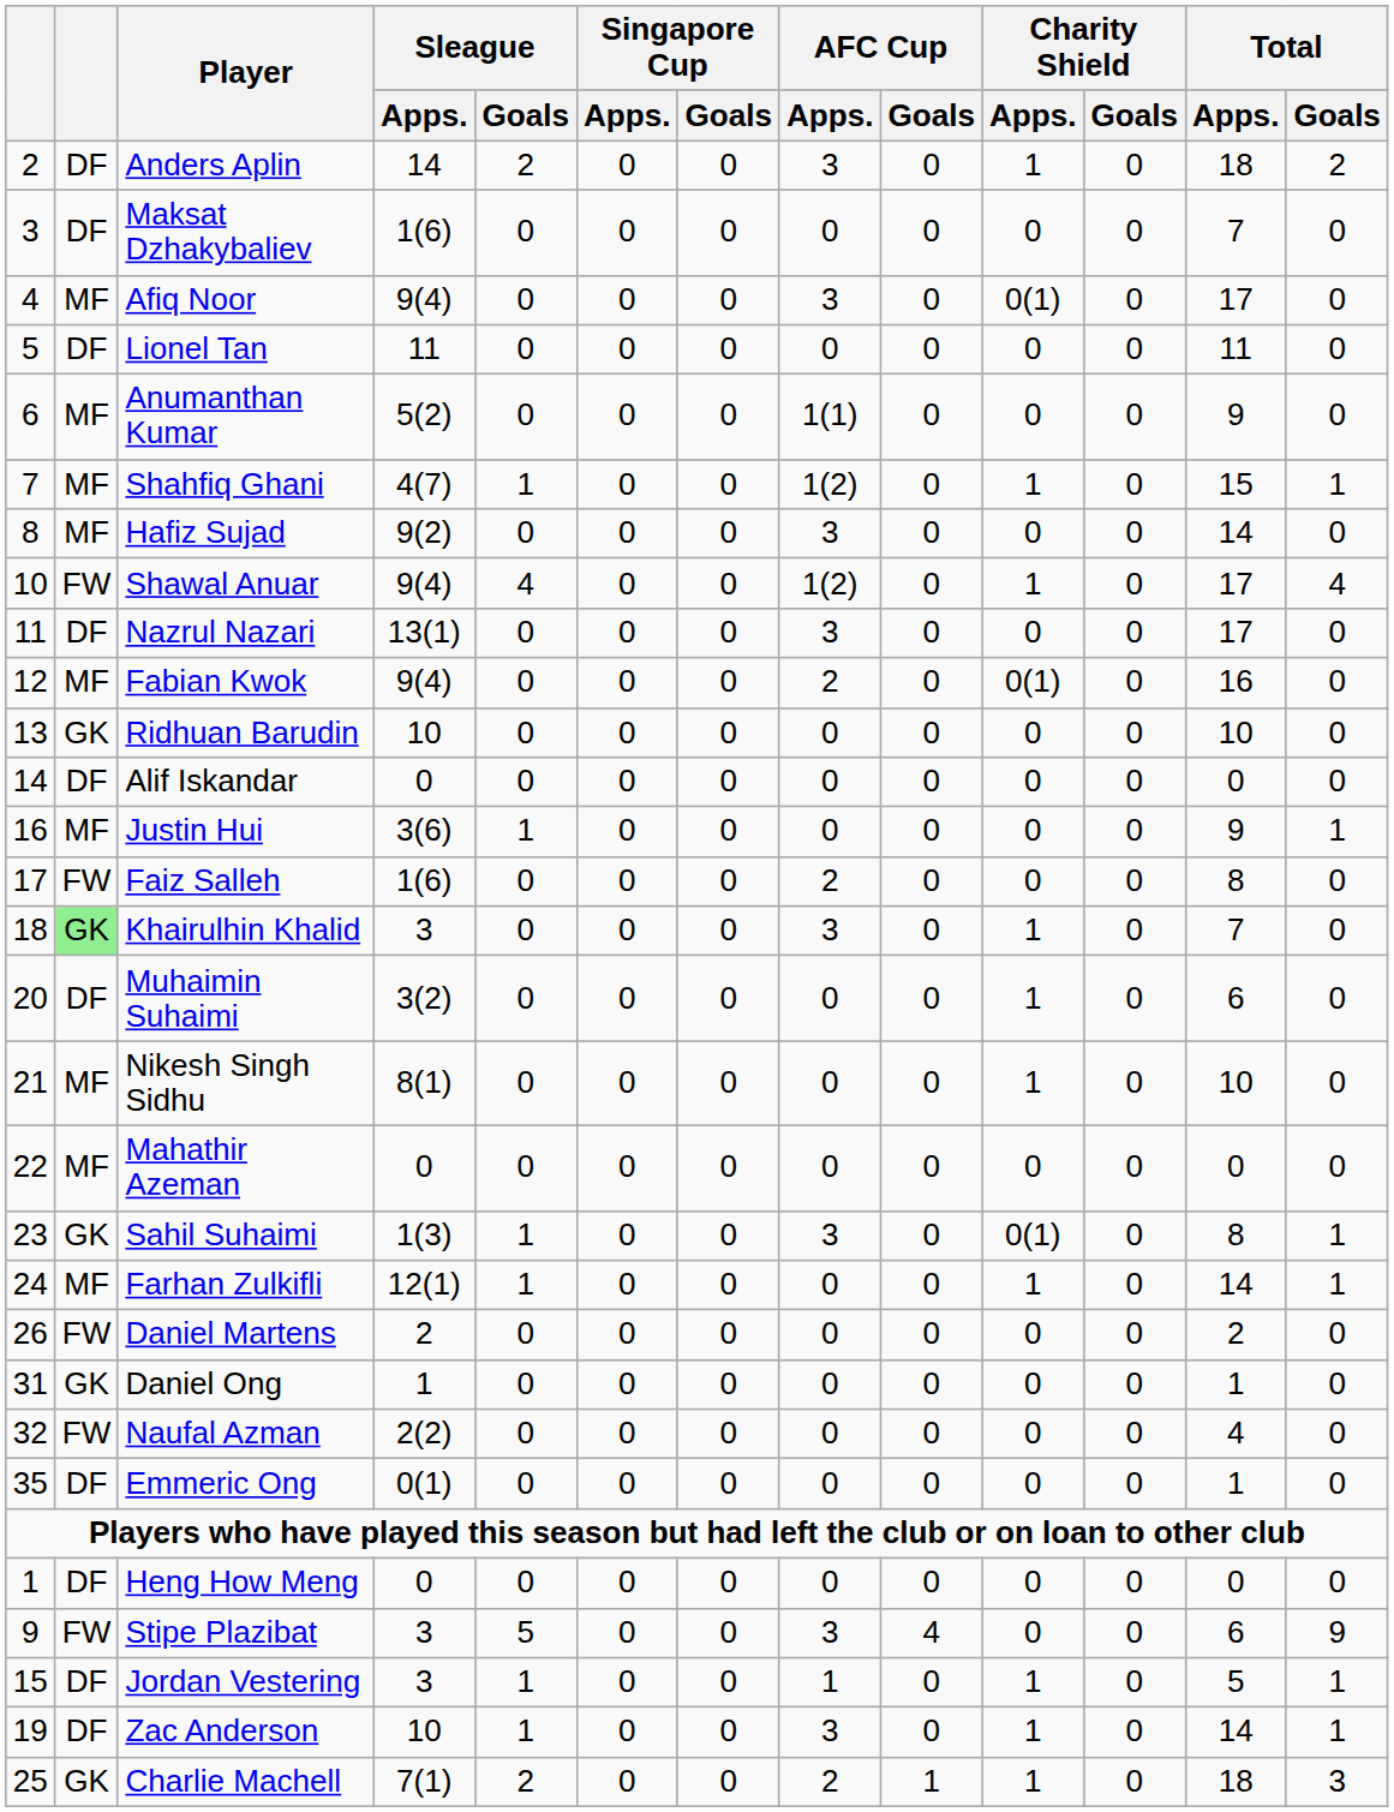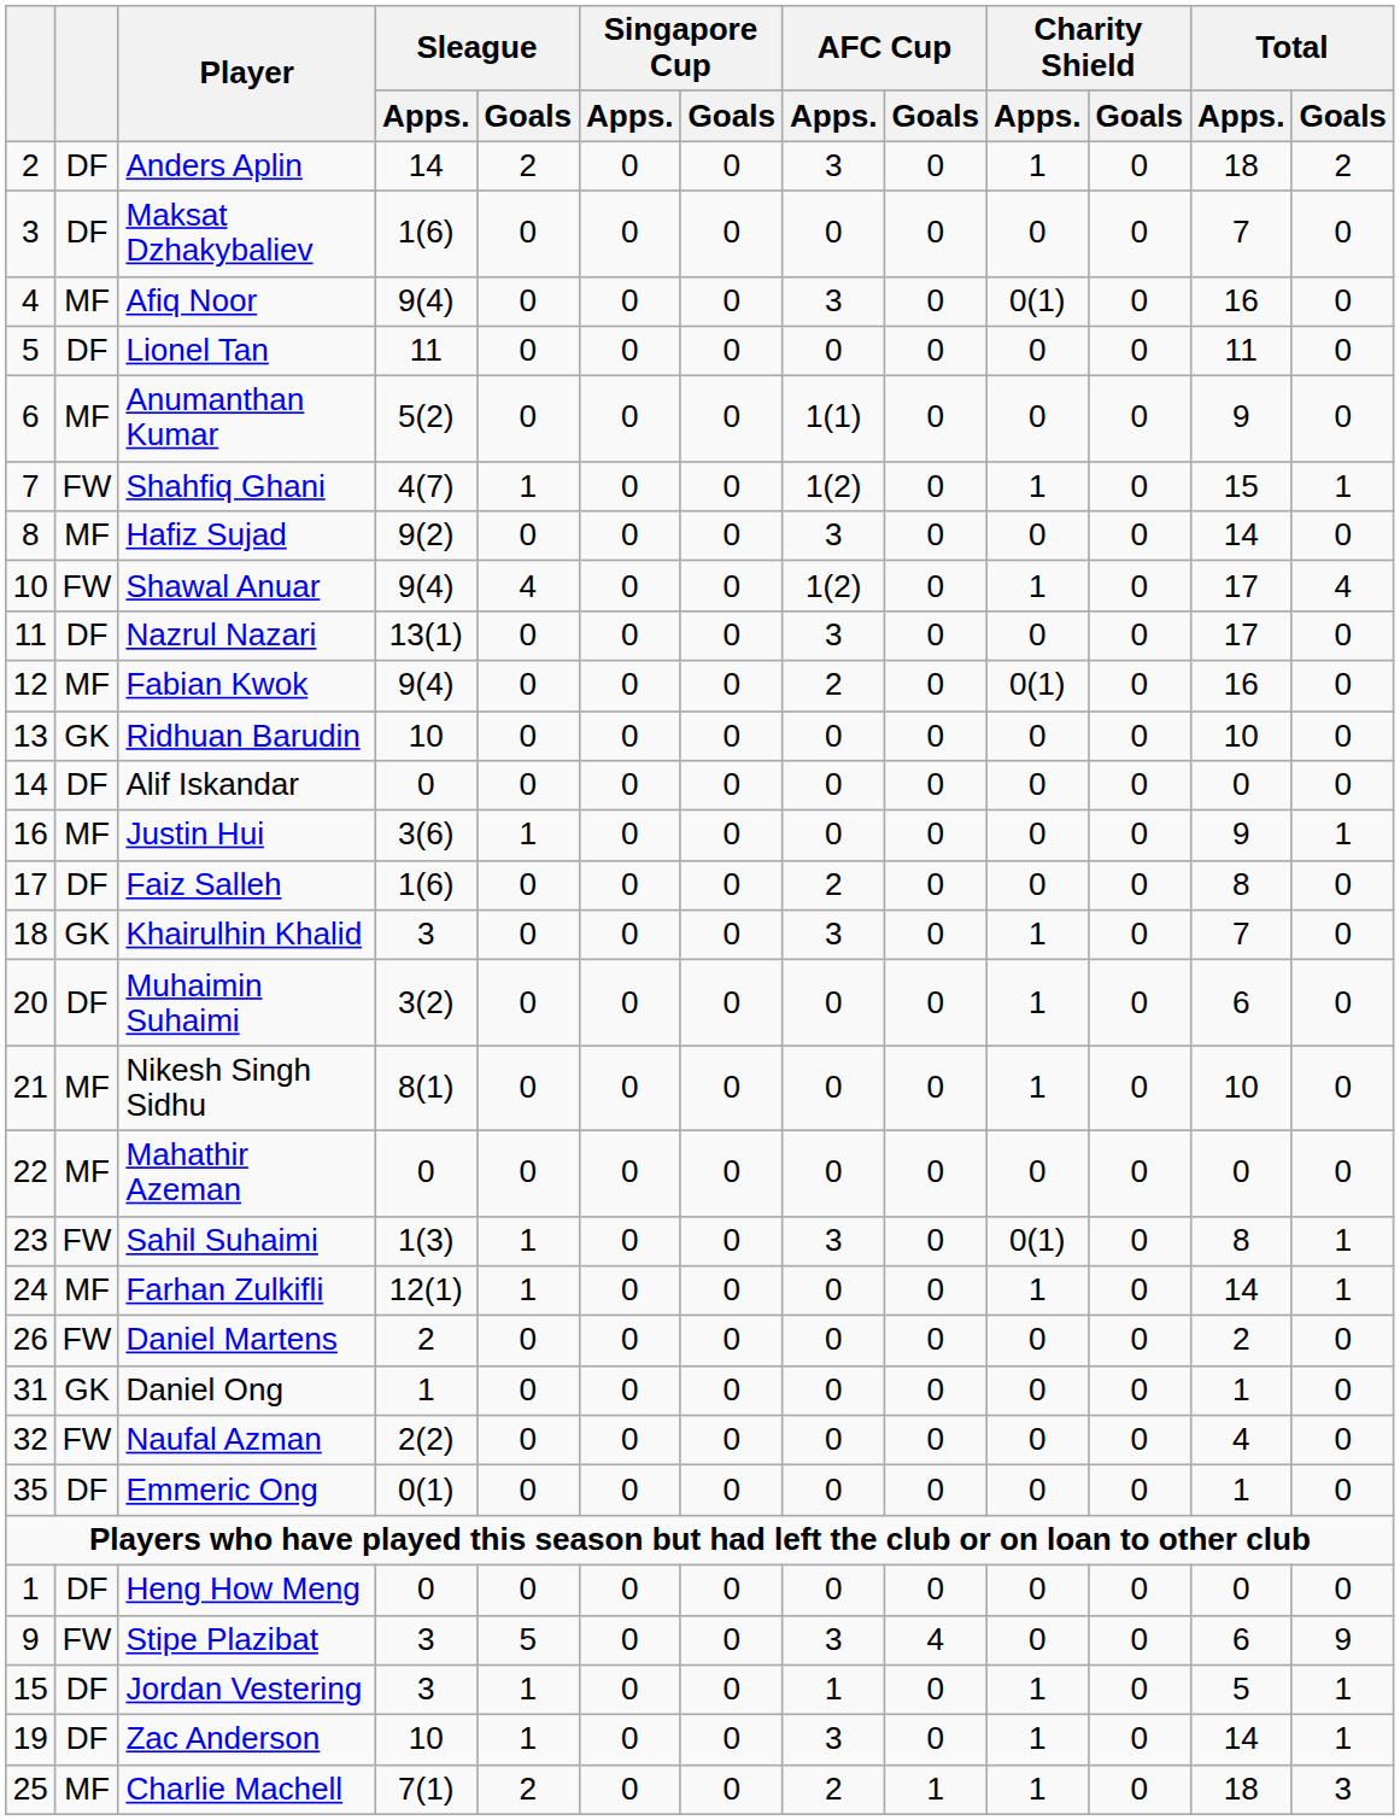Afiq Noor | Total / Apps.: 17 -> 16
Shahfiq Ghani | column 2: MF -> FW
Faiz Salleh | column 2: FW -> DF
Khairulhin Khalid | column 2: lightgreen background -> no background
Sahil Suhaimi | column 2: GK -> FW
Charlie Machell | column 2: GK -> MF
